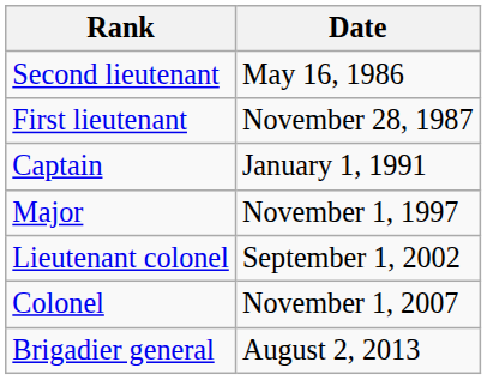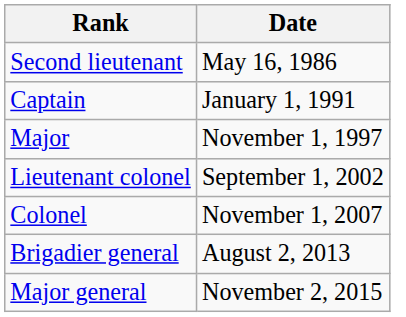- row: First lieutenant | November 28, 1987
+ row: Major general | November 2, 2015
